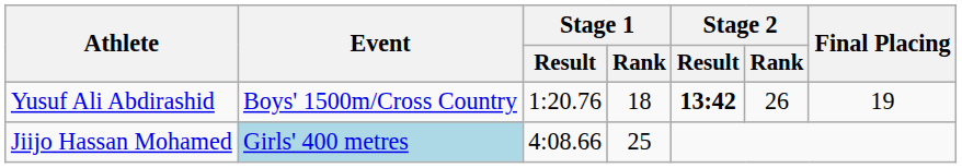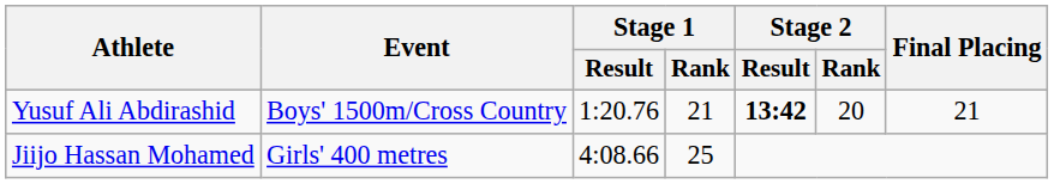Yusuf Ali Abdirashid | Stage 1 / Rank: 18 -> 21
Yusuf Ali Abdirashid | Stage 2 / Rank: 26 -> 20
Yusuf Ali Abdirashid | Final Placing: 19 -> 21
Jiijo Hassan Mohamed | Event: lightblue background -> no background
